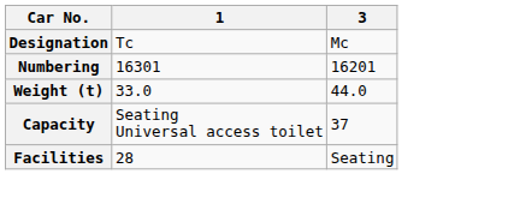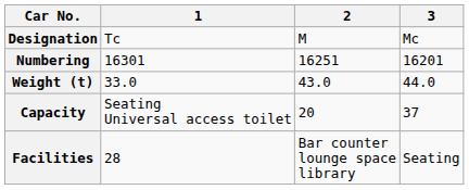+ column: 2 | M | 16251 | 43.0 | 20 | Bar counter lounge space library
